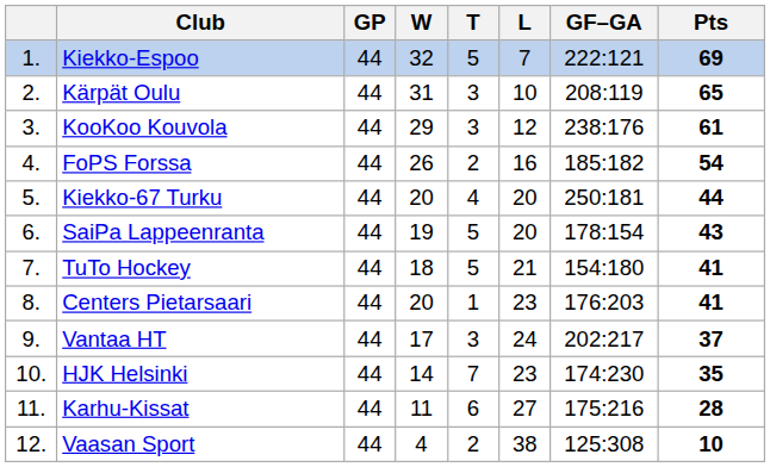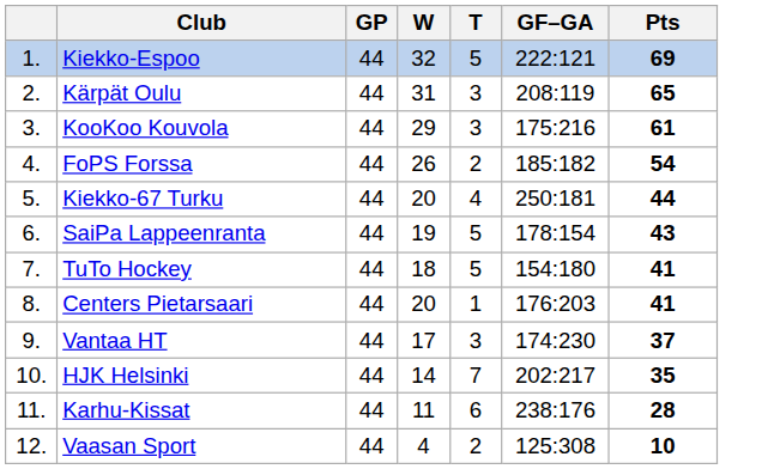- column: L | 7 | 10 | 12 | 16 | 20 | 20 | 21 | 23 | 24 | 23 | 27 | 38
KooKoo Kouvola | GF–GA: 238:176 -> 175:216
Vantaa HT | GF–GA: 202:217 -> 174:230
HJK Helsinki | GF–GA: 174:230 -> 202:217
Karhu-Kissat | GF–GA: 175:216 -> 238:176
